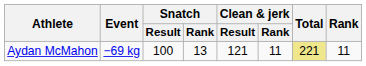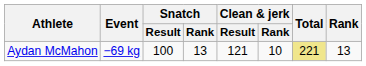Aydan McMahon | Clean & jerk / Rank: 11 -> 10
Aydan McMahon | Rank: 11 -> 13
